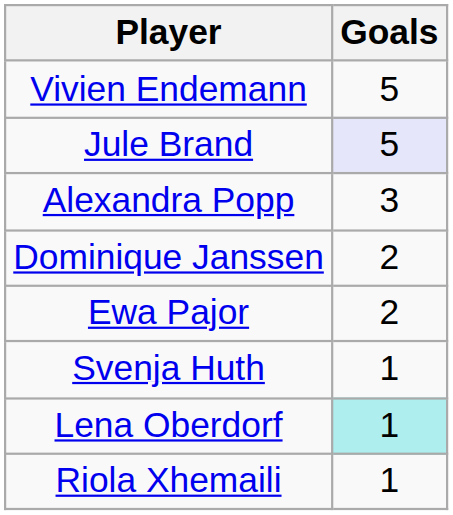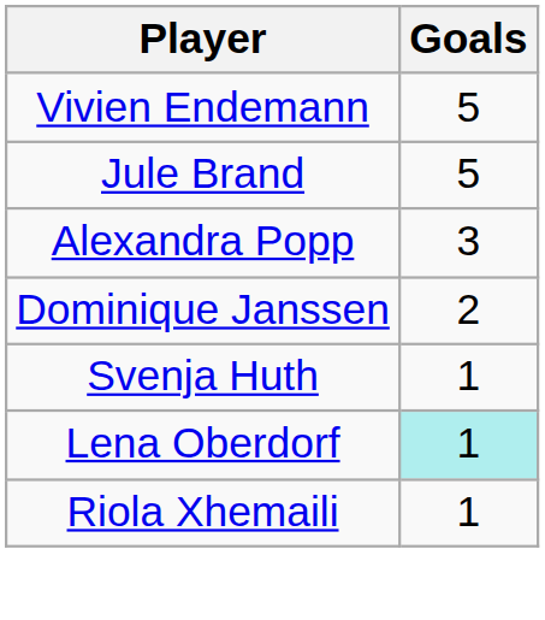Jule Brand | Goals: lavender background -> no background
- row: Ewa Pajor | 2
